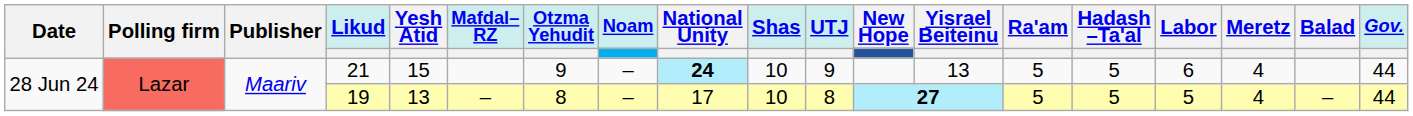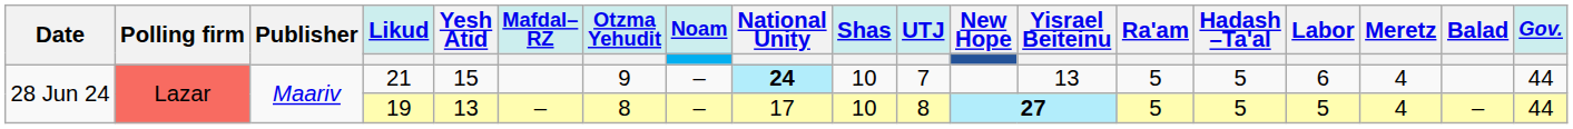21 | UTJ: 9 -> 7
